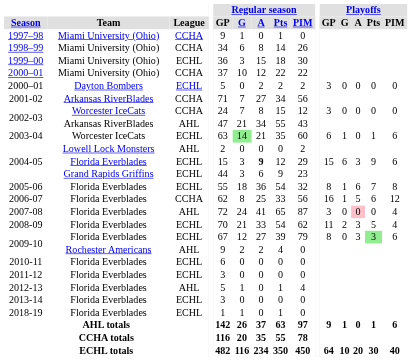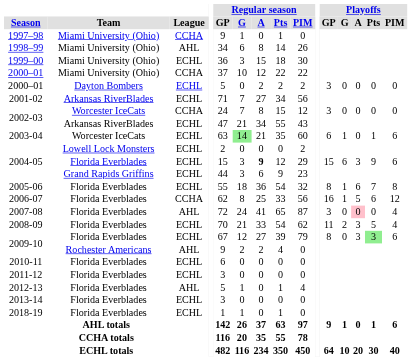1998–99 | League: CCHA -> AHL
2001-02 | League: CCHA -> ECHL
2002-03 / Arkansas RiverBlades | League: AHL -> ECHL
2004-05 / Lowell Lock Monsters | League: AHL -> ECHL
